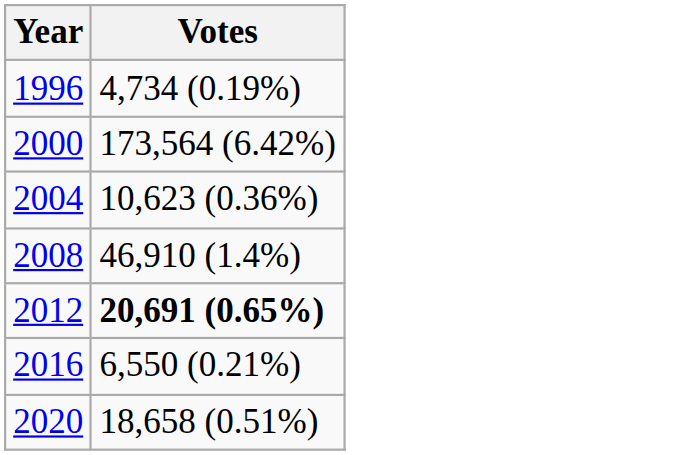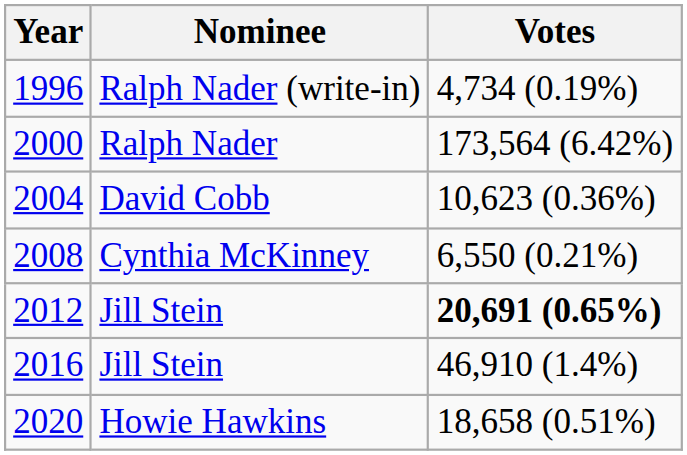+ column: Nominee | Ralph Nader (write-in) | Ralph Nader | David Cobb | Cynthia McKinney | Jill Stein | Jill Stein | Howie Hawkins
2008 | Votes: 46,910 (1.4%) -> 6,550 (0.21%)
2016 | Votes: 6,550 (0.21%) -> 46,910 (1.4%)
